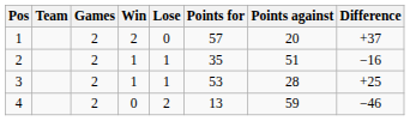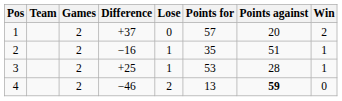columns swapped: Win <-> Difference
4 | Points against: normal -> bold
